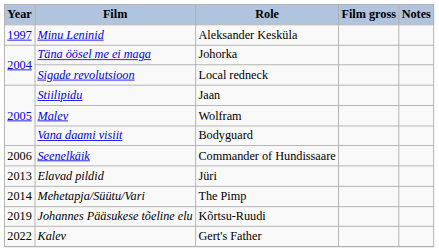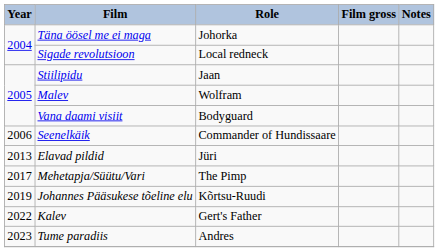- row: 1997 | Minu Leninid | Aleksander Kesküla
Mehetapja/Süütu/Vari | Year: 2014 -> 2017
+ row: 2023 | Tume paradiis | Andres
